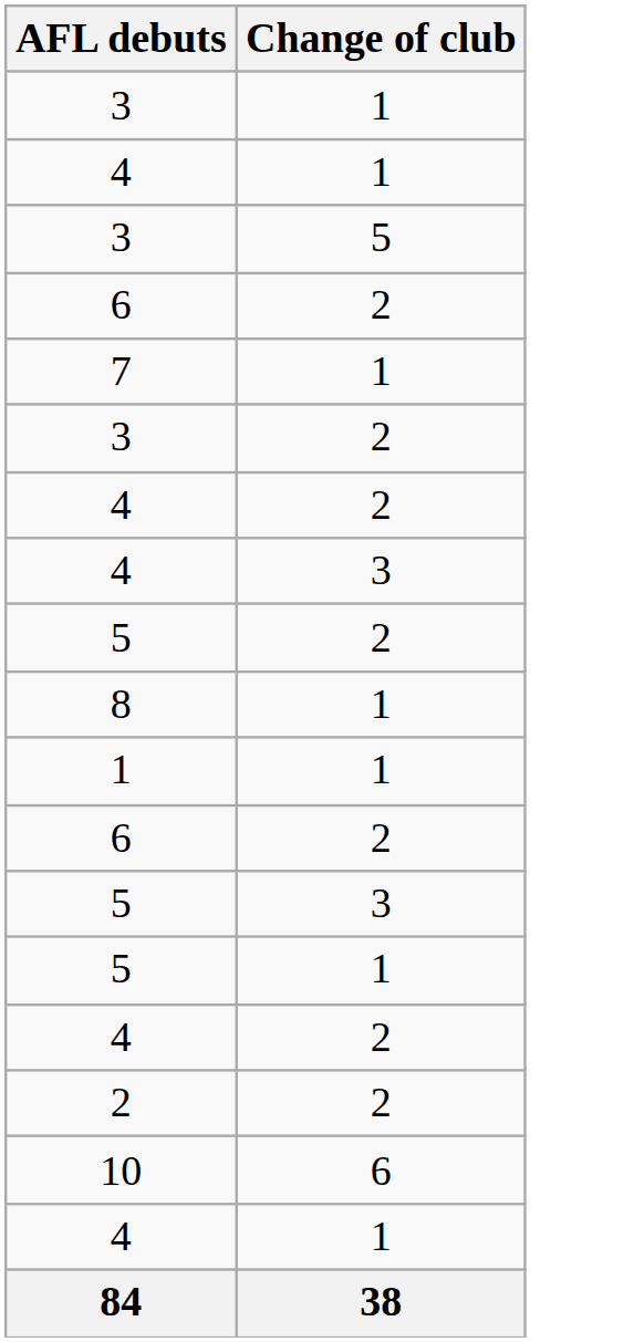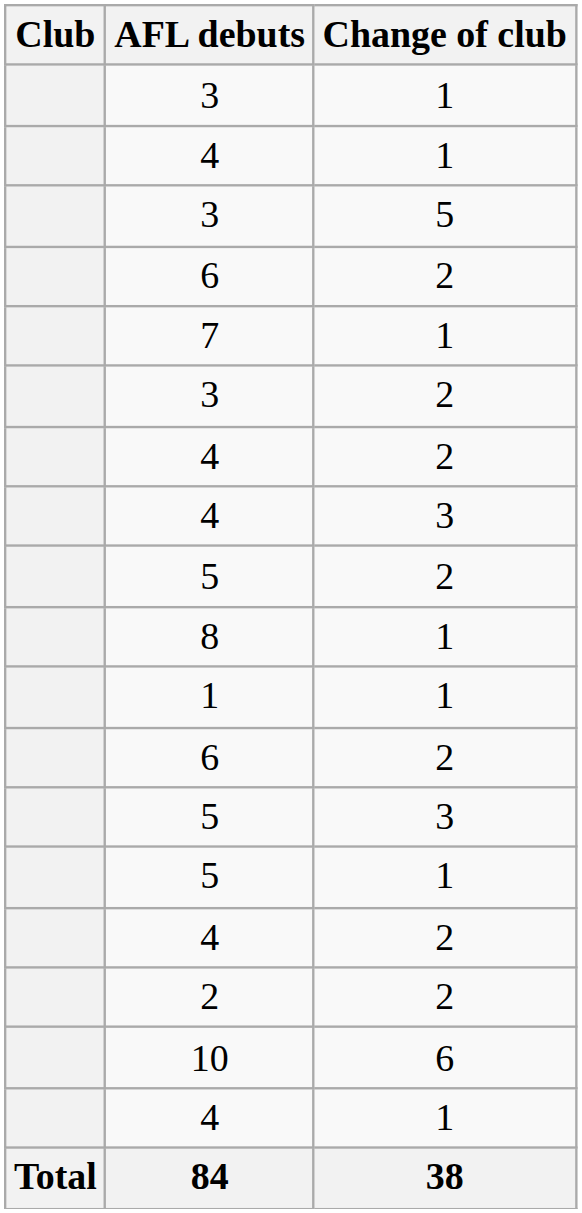+ column: Club | Total
